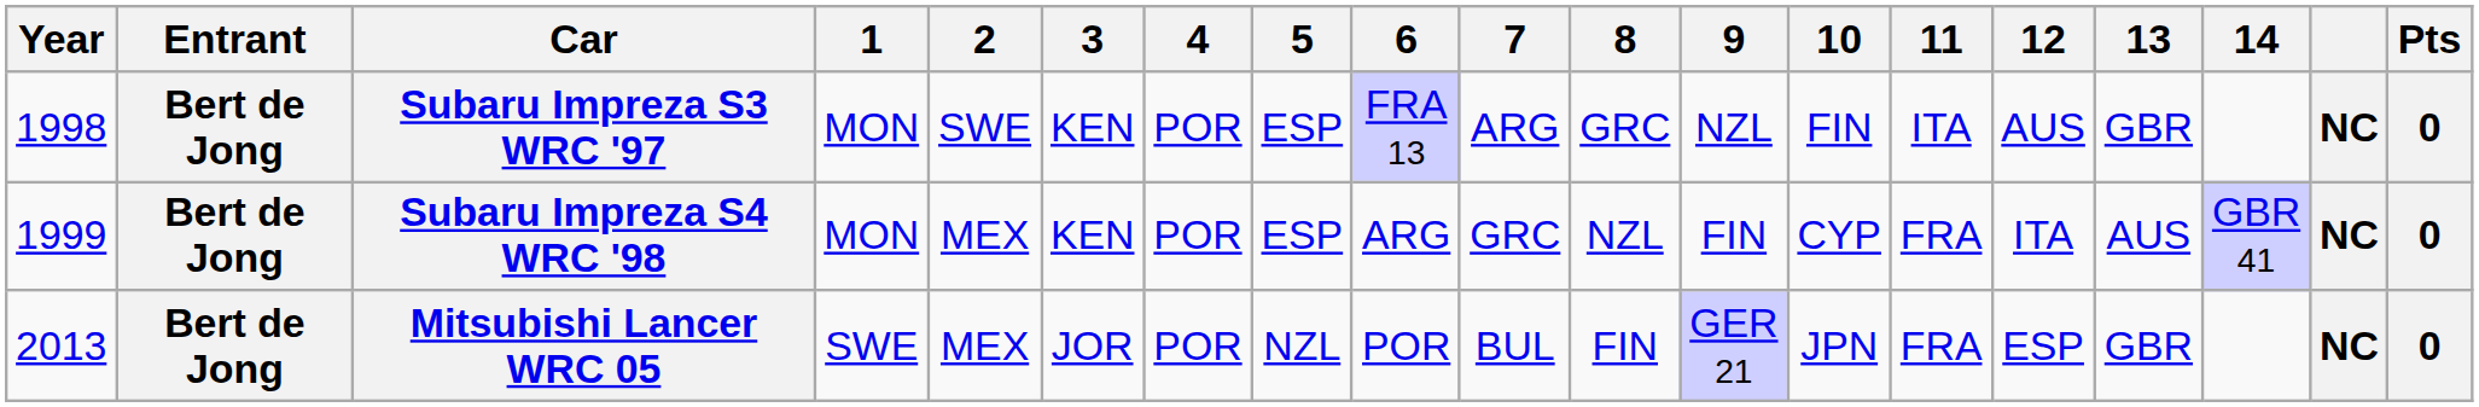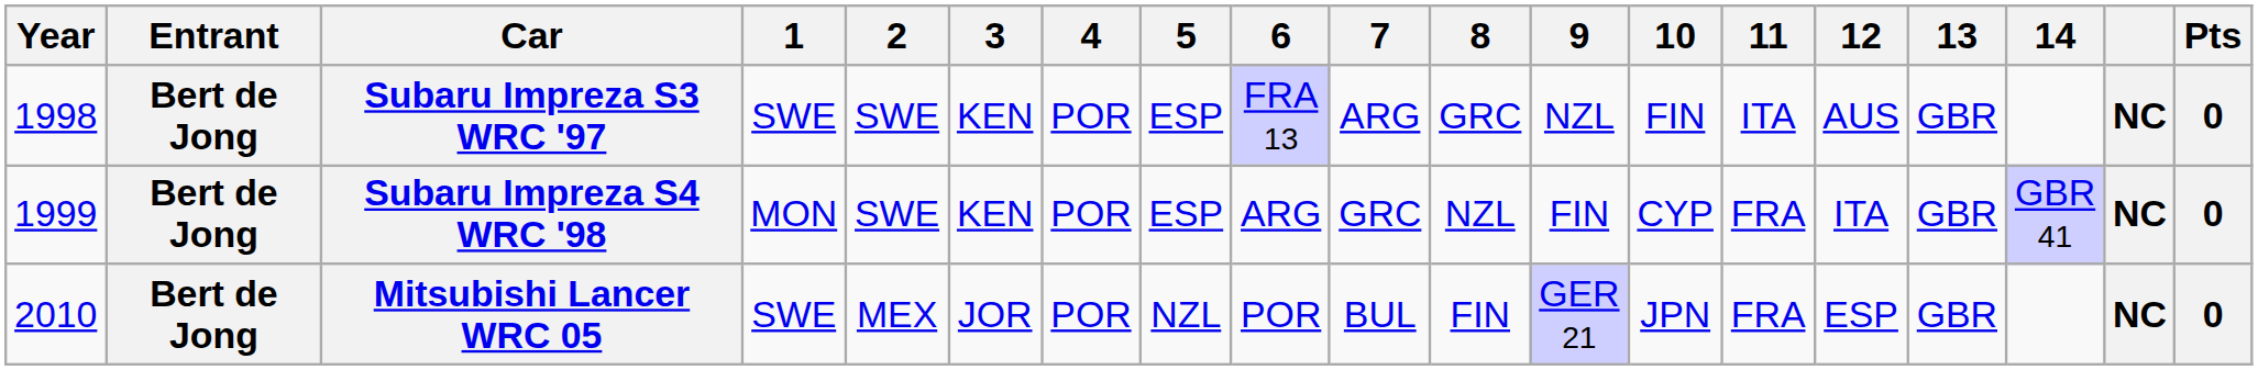Subaru Impreza S3 WRC '97 | 1: MON -> SWE
Subaru Impreza S4 WRC '98 | 2: MEX -> SWE
Subaru Impreza S4 WRC '98 | 13: AUS -> GBR
Mitsubishi Lancer WRC 05 | Year: 2013 -> 2010
